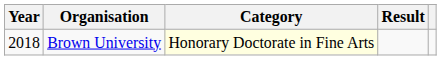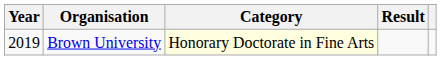Brown University | Year: 2018 -> 2019
